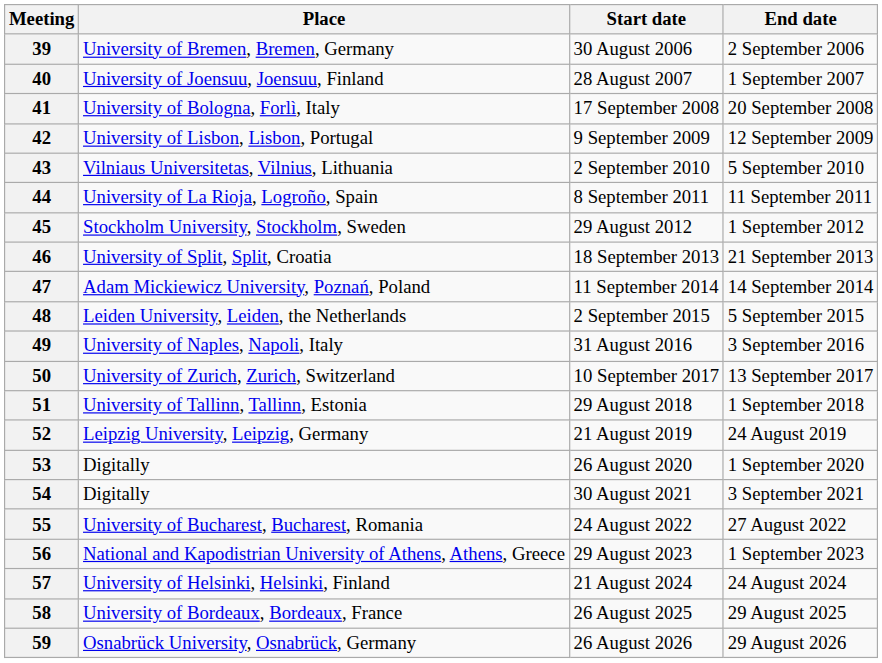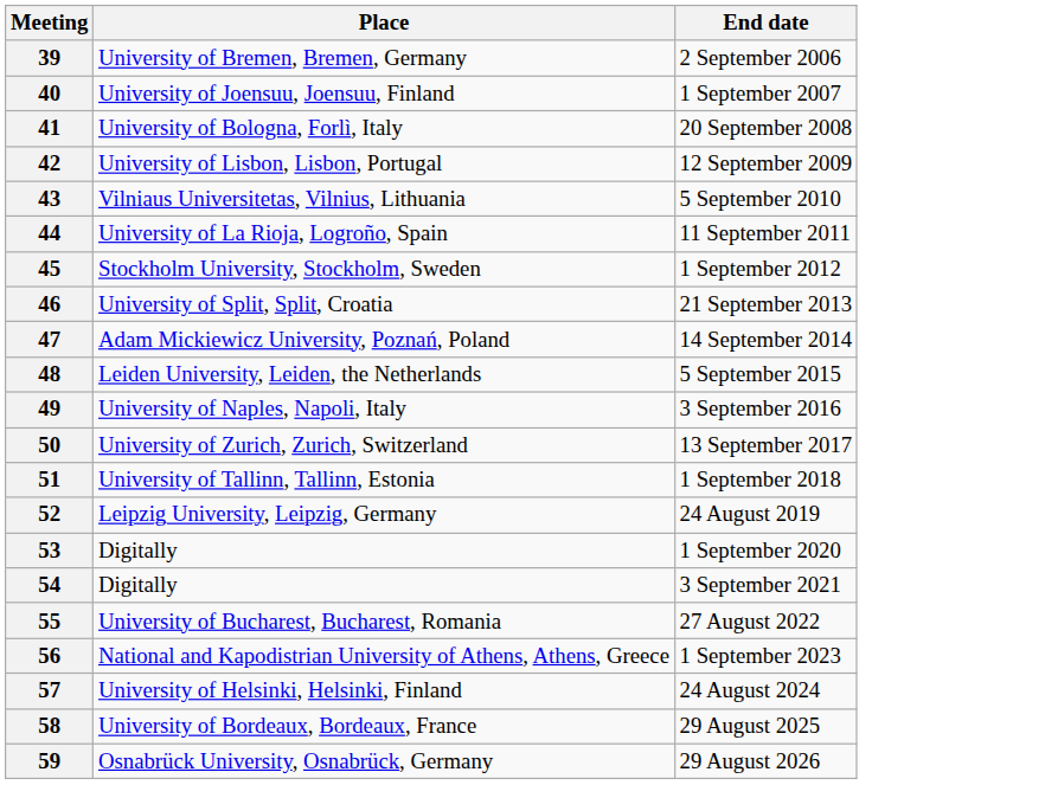- column: Start date | 30 August 2006 | 28 August 2007 | 17 September 2008 | 9 September 2009 | 2 September 2010 | 8 September 2011 | 29 August 2012 | 18 September 2013 | 11 September 2014 | 2 September 2015 | 31 August 2016 | 10 September 2017 | 29 August 2018 | 21 August 2019 | 26 August 2020 | 30 August 2021 | 24 August 2022 | 29 August 2023 | 21 August 2024 | 26 August 2025 | 26 August 2026
